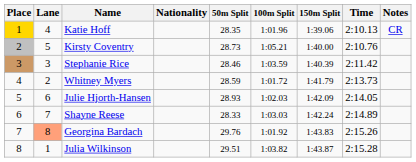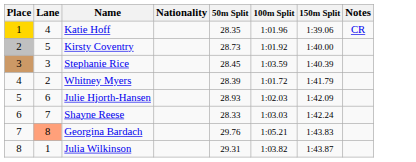- column: Time | 2:10.13 | 2:10.76 | 2:11.42 | 2:13.73 | 2:14.05 | 2:14.89 | 2:15.26 | 2:15.28
Kirsty Coventry | 100m Split: 1:05.21 -> 1:01.92
Stephanie Rice | 50m Split: 28.46 -> 28.45
Whitney Myers | 50m Split: 28.59 -> 28.39
Georgina Bardach | 100m Split: 1:01.92 -> 1:05.21
Julia Wilkinson | 50m Split: 29.51 -> 29.31
